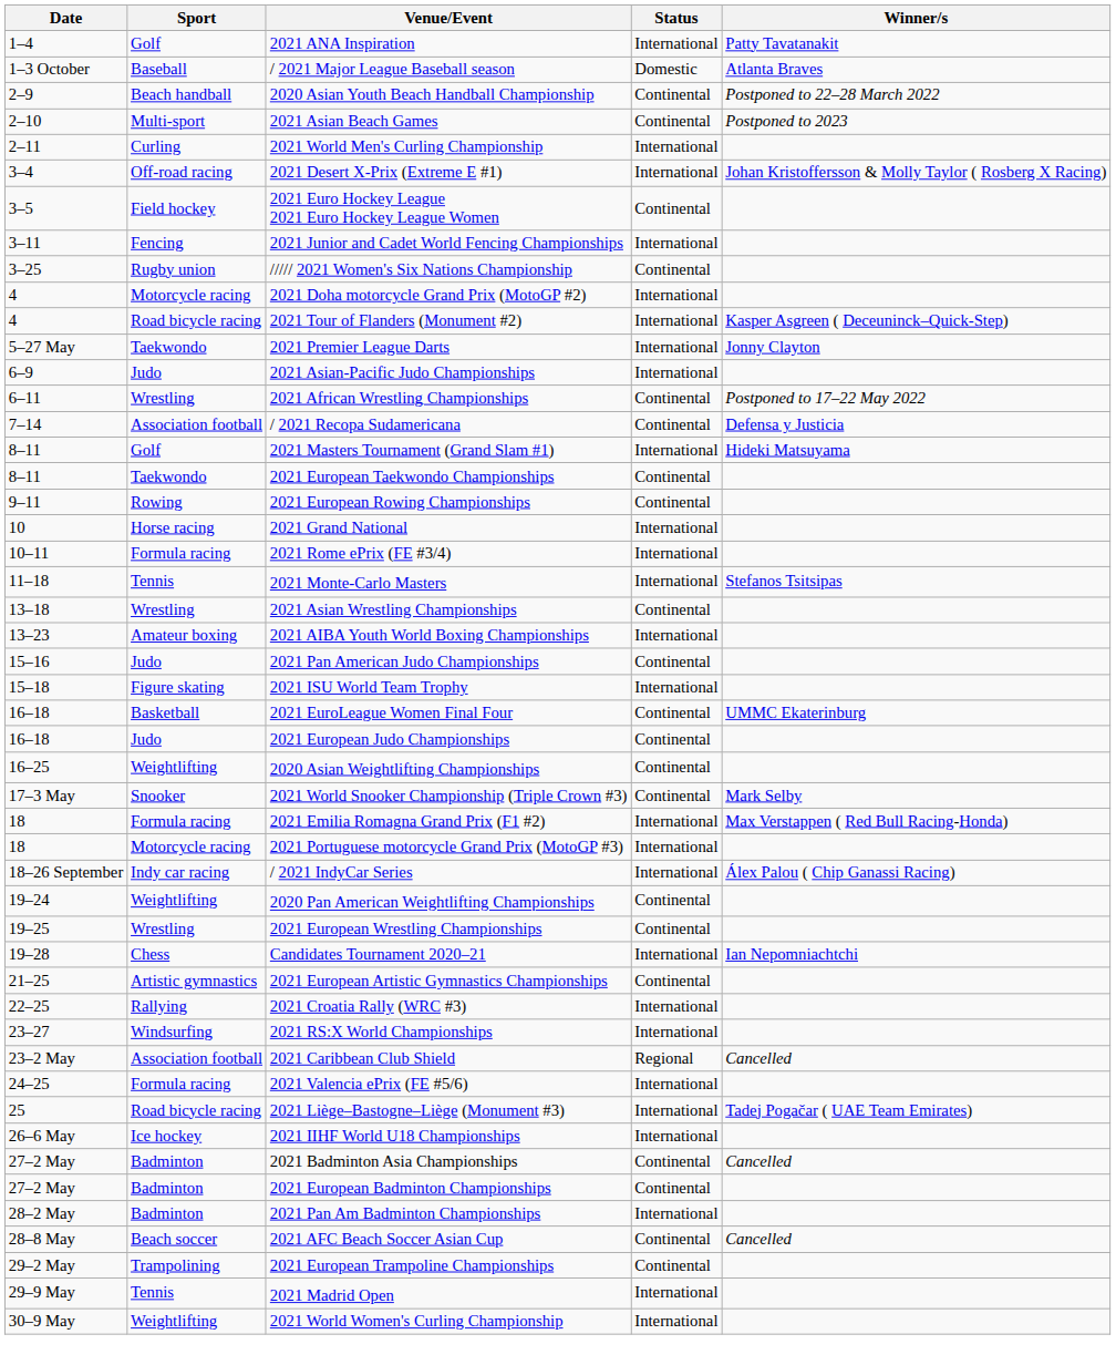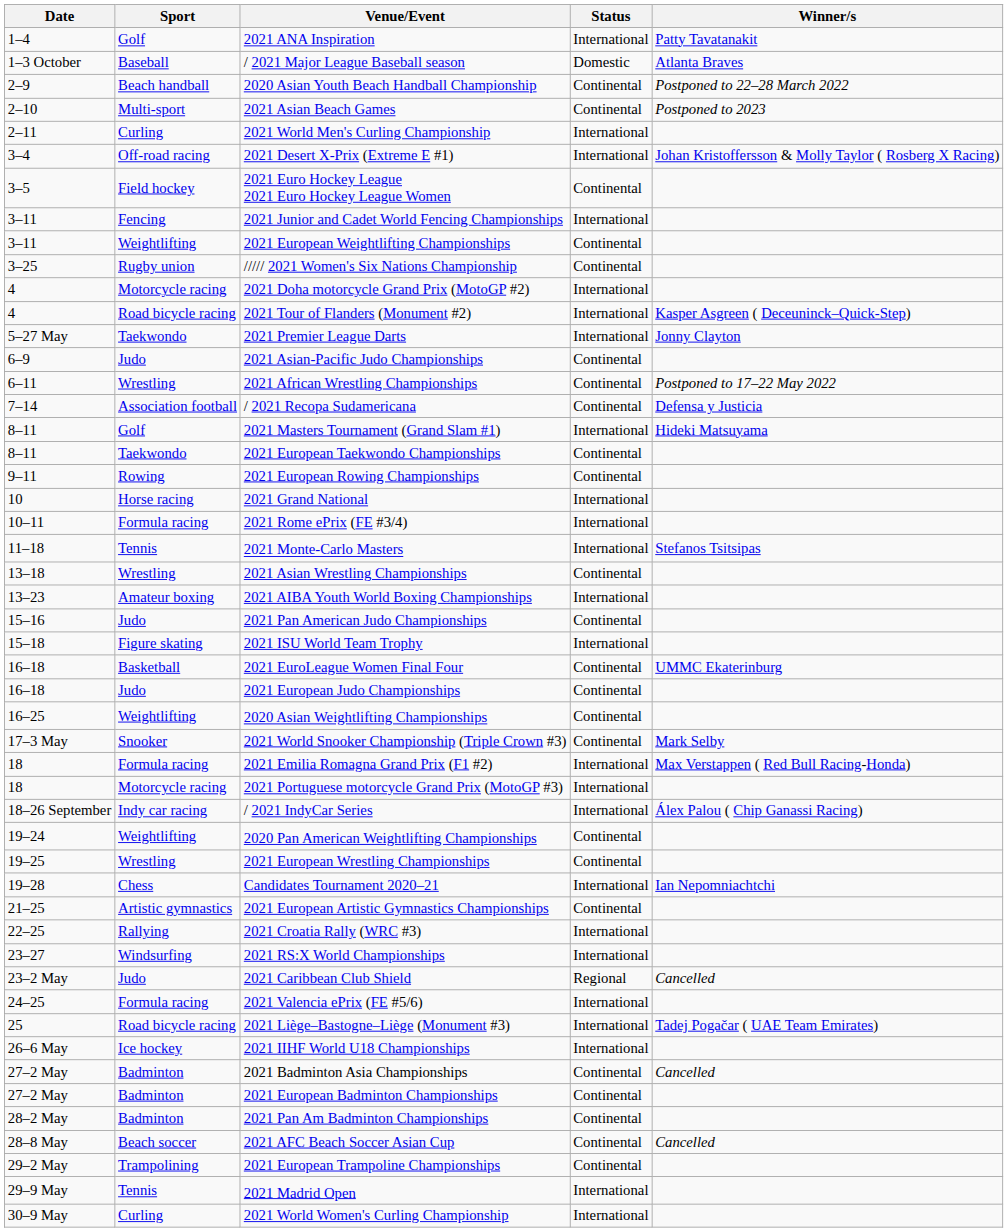+ row: 3–11 | Weightlifting | 2021 European Weightlifting Championships | Continental
2021 Asian-Pacific Judo Championships | Status: International -> Continental
2021 Caribbean Club Shield | Sport: Association football -> Judo
2021 Pan Am Badminton Championships | Status: International -> Continental
2021 World Women's Curling Championship | Sport: Weightlifting -> Curling
